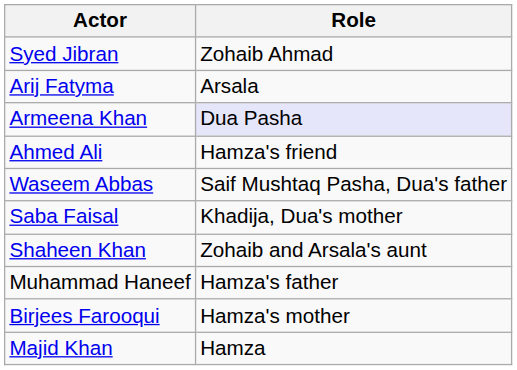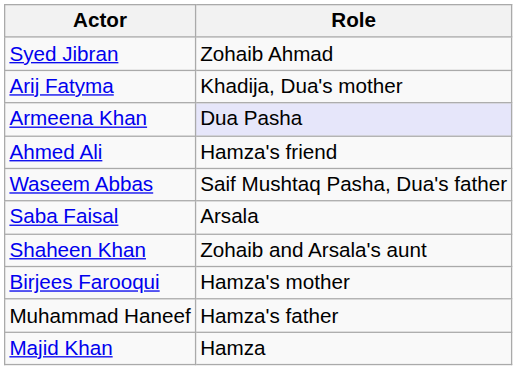Arij Fatyma | Role: Arsala -> Khadija, Dua's mother
Saba Faisal | Role: Khadija, Dua's mother -> Arsala
rows swapped: Birjees Farooqui <-> Muhammad Haneef
